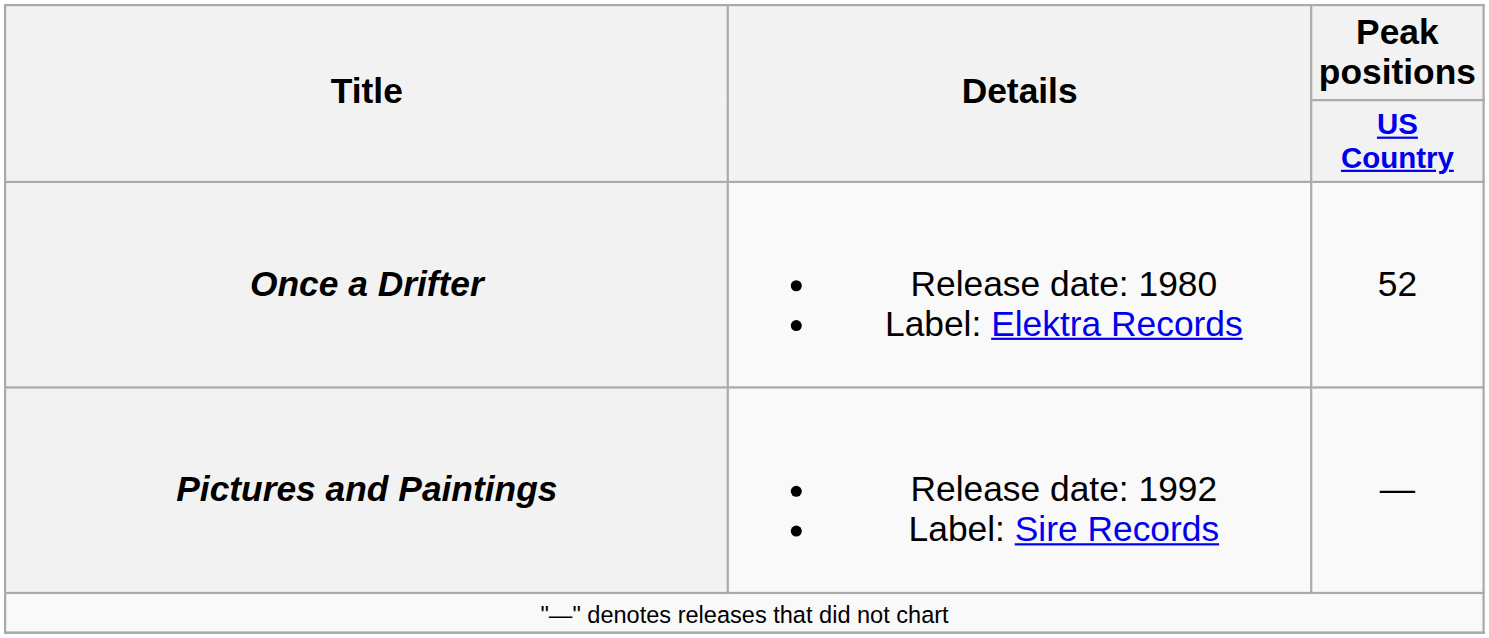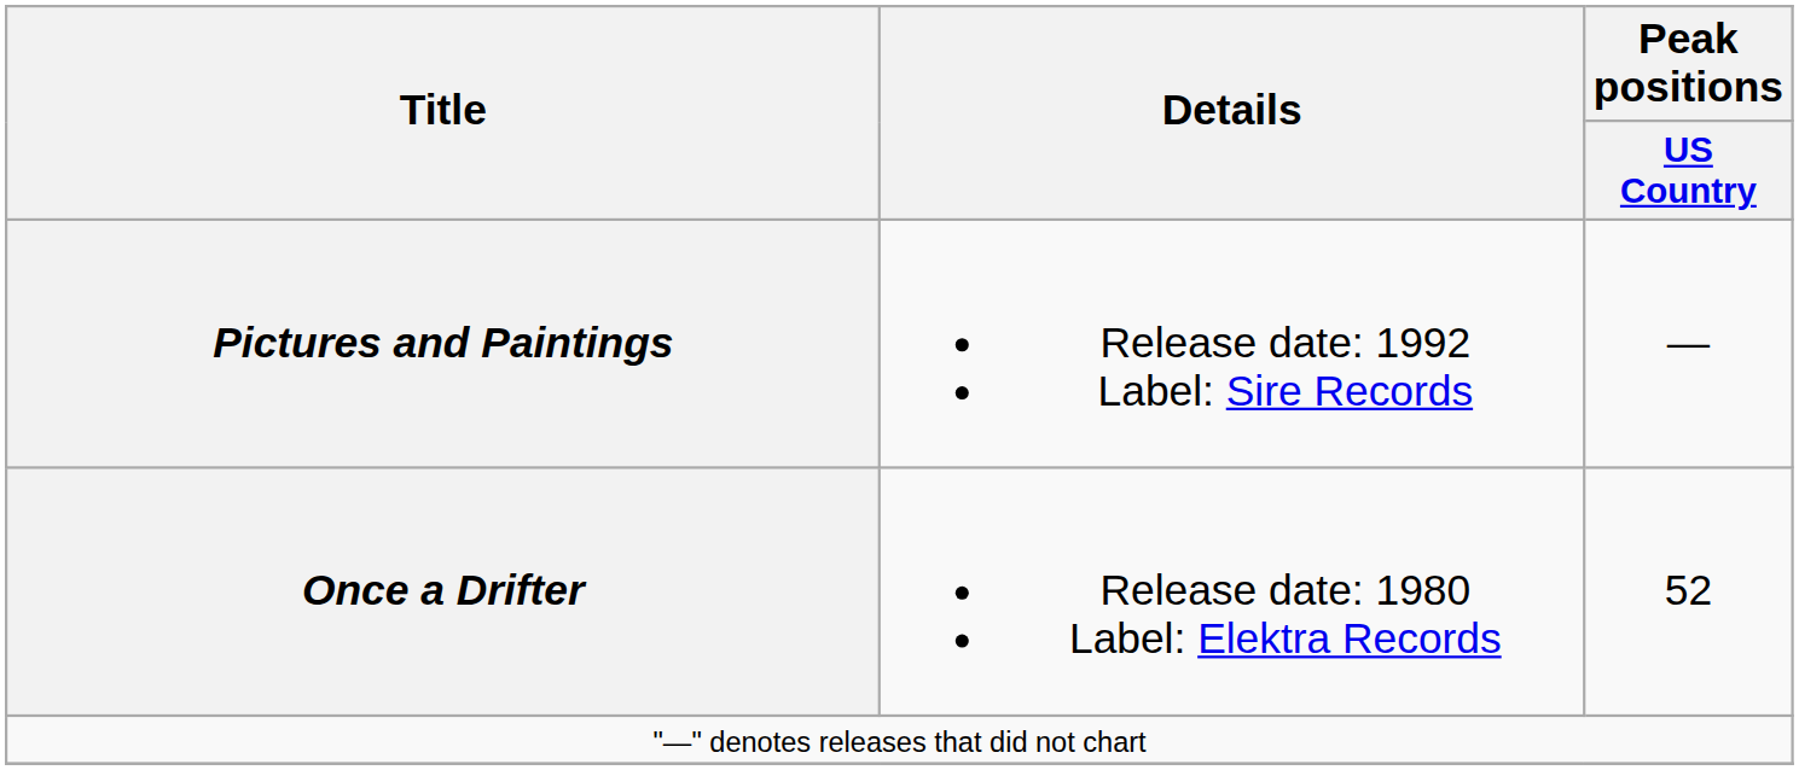rows swapped: Once a Drifter <-> Pictures and Paintings
